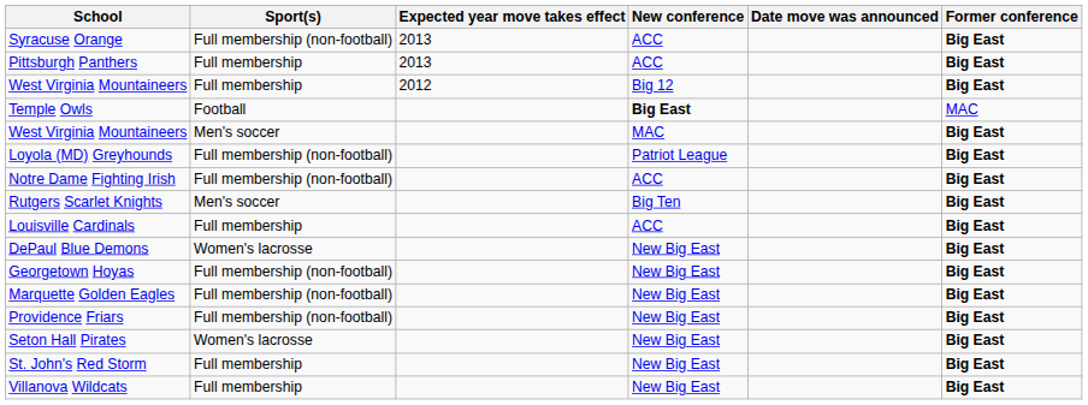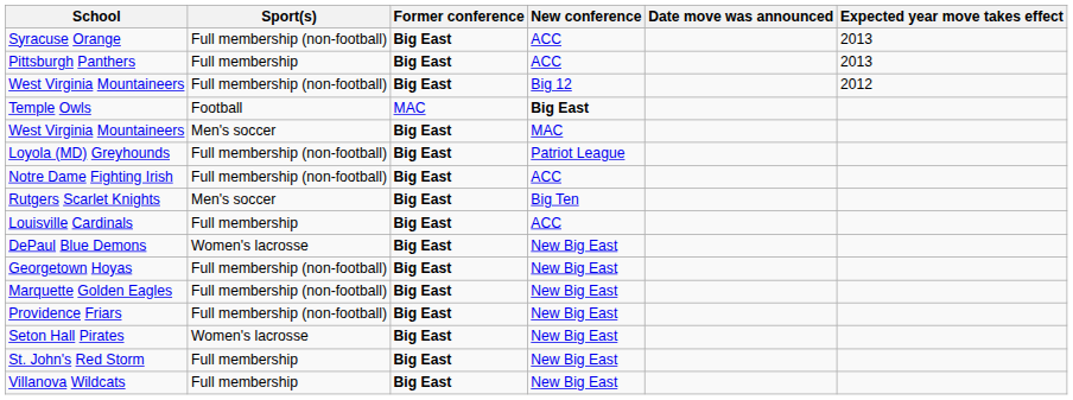columns swapped: Former conference <-> Expected year move takes effect
West Virginia Mountaineers / Big 12 | Sport(s): Full membership -> Full membership (non-football)
